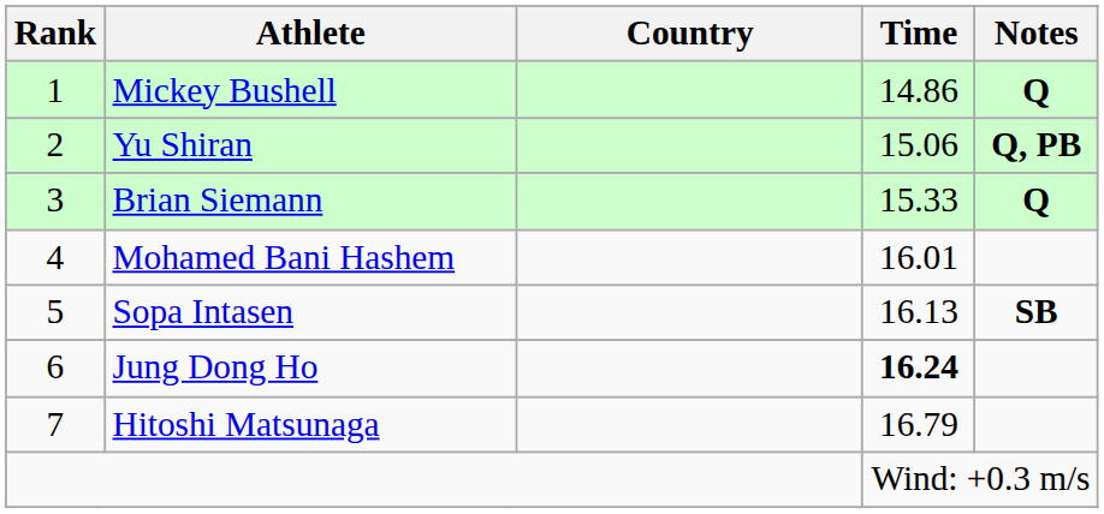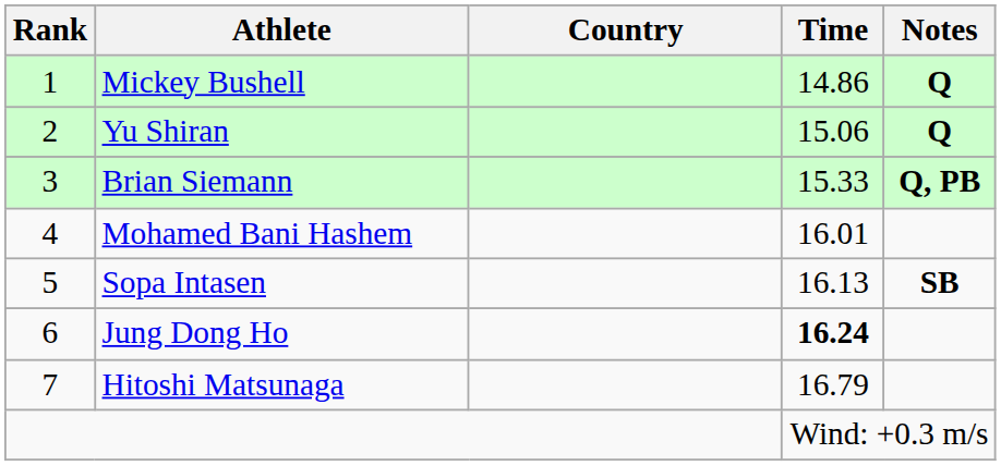Yu Shiran | Notes: Q, PB -> Q
Brian Siemann | Notes: Q -> Q, PB
